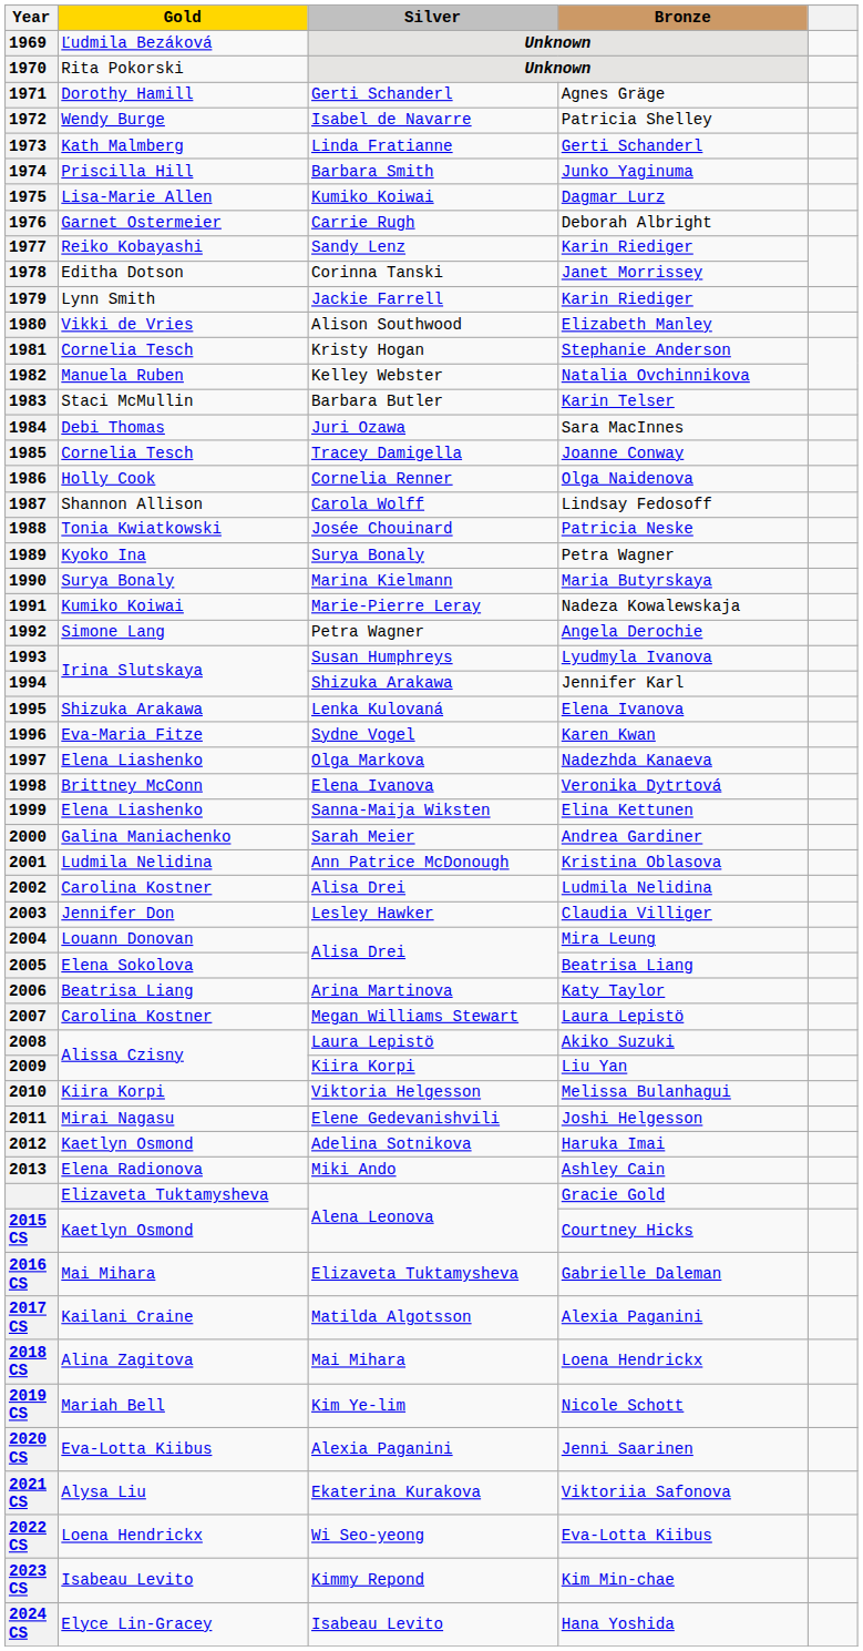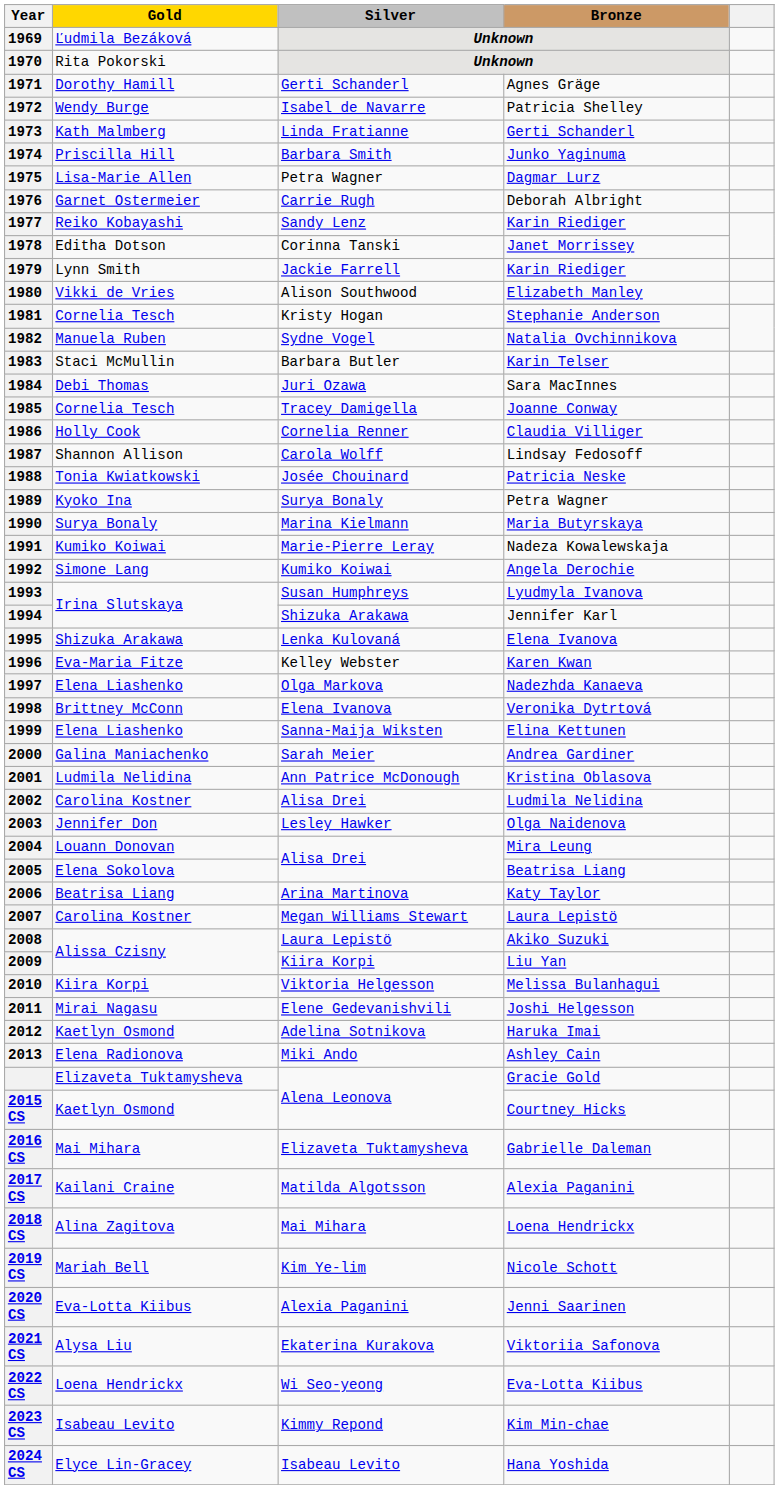1975 | Silver: Kumiko Koiwai -> Petra Wagner
1982 | Silver: Kelley Webster -> Sydne Vogel
1986 | Bronze: Olga Naidenova -> Claudia Villiger
1992 | Silver: Petra Wagner -> Kumiko Koiwai
1996 | Silver: Sydne Vogel -> Kelley Webster
2003 | Bronze: Claudia Villiger -> Olga Naidenova
